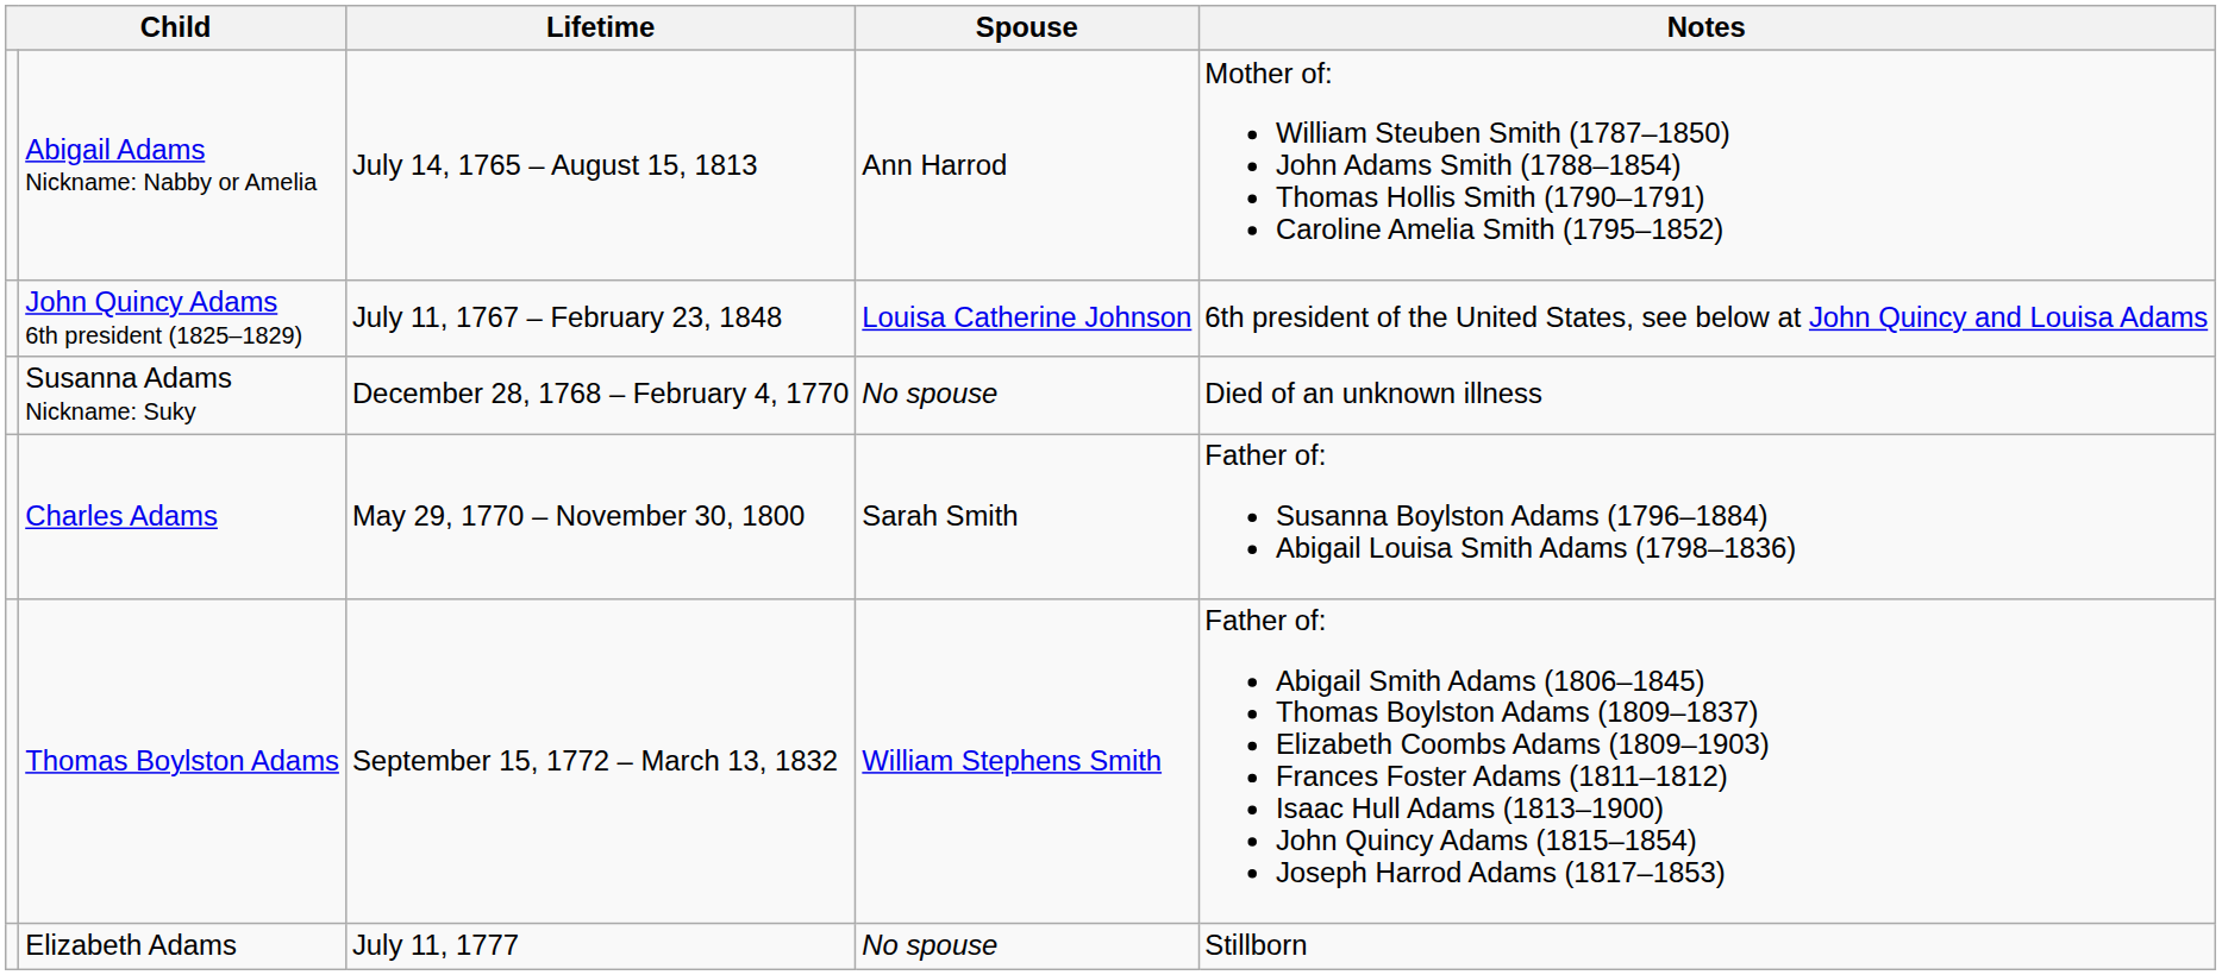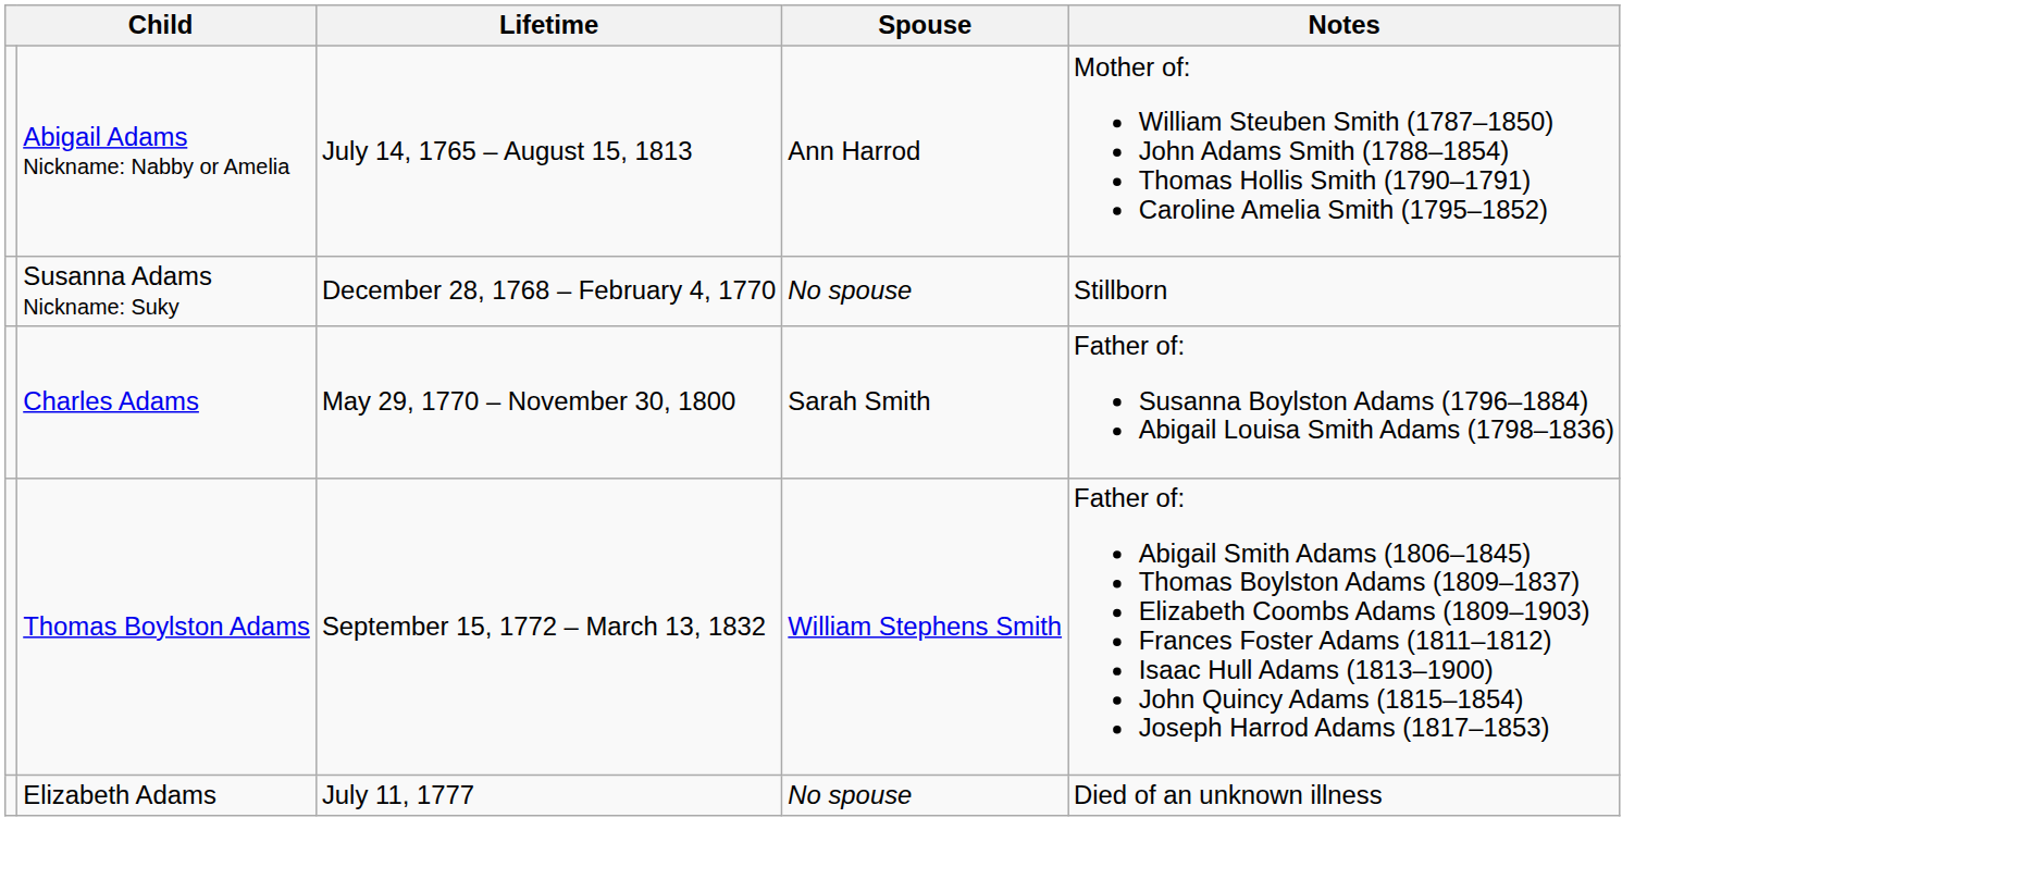- row: John Quincy Adams 6th president (1825–1829) | July 11, 1767 – February 23, 1848 | Louisa Catherine Johnson | 6th president of the United States, see below at John Quincy and Louisa Adams
Susanna Adams Nickname: Suky | Notes: Died of an unknown illness -> Stillborn
Elizabeth Adams | Notes: Stillborn -> Died of an unknown illness
